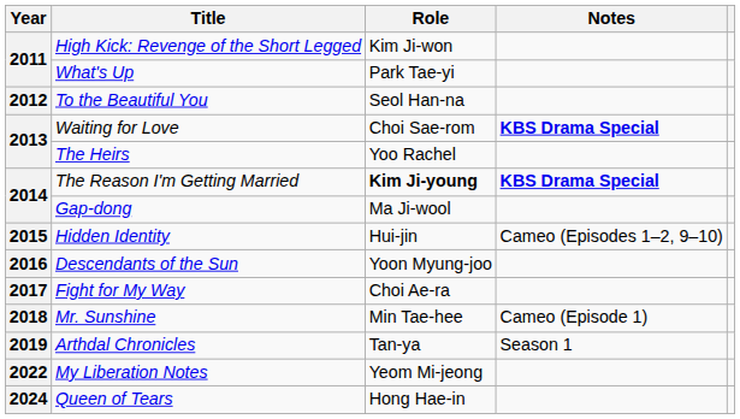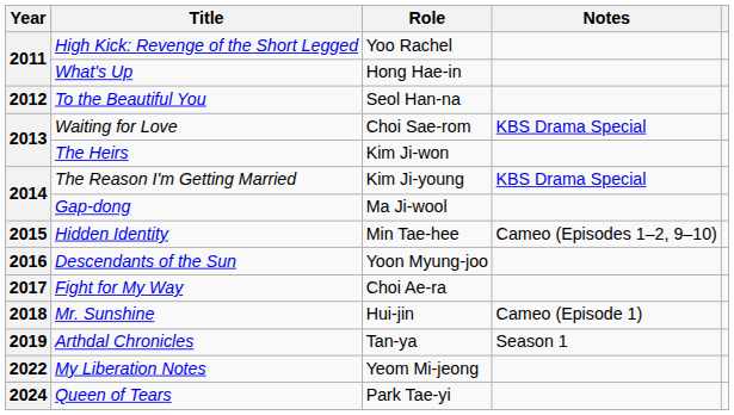High Kick: Revenge of the Short Legged | Role: Kim Ji-won -> Yoo Rachel
What's Up | Role: Park Tae-yi -> Hong Hae-in
Waiting for Love | Notes: bold -> normal
The Heirs | Role: Yoo Rachel -> Kim Ji-won
The Reason I'm Getting Married | Role: bold -> normal
The Reason I'm Getting Married | Notes: bold -> normal
Hidden Identity | Role: Hui-jin -> Min Tae-hee
Mr. Sunshine | Role: Min Tae-hee -> Hui-jin
Queen of Tears | Role: Hong Hae-in -> Park Tae-yi
